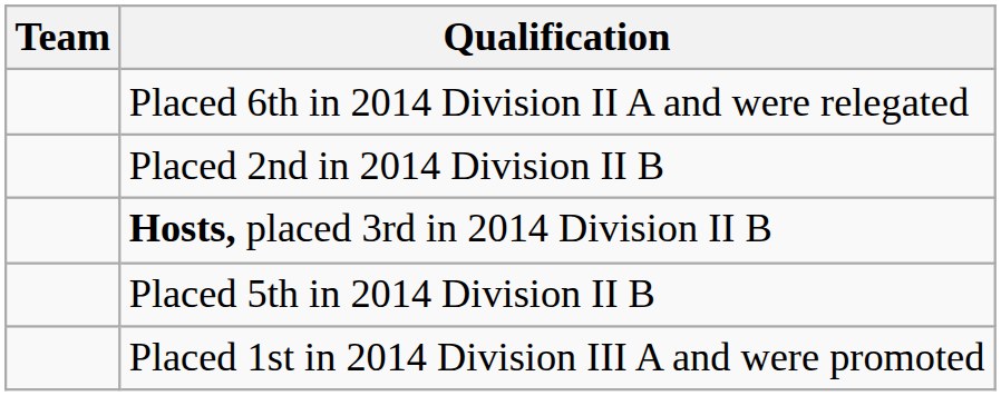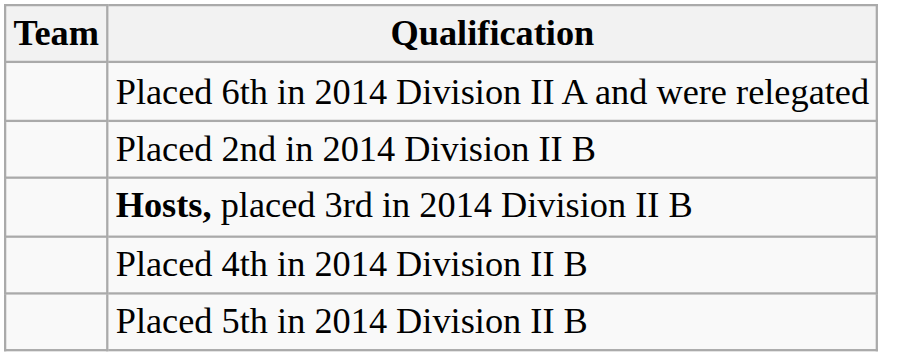+ row: Placed 4th in 2014 Division II B
- row: Placed 1st in 2014 Division III A and were promoted
